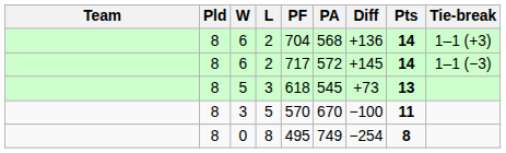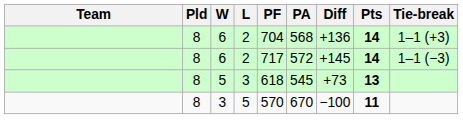- row: 8 | 0 | 8 | 495 | 749 | −254 | 8
